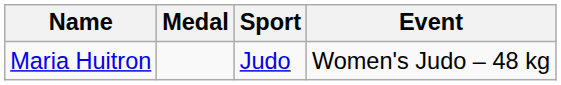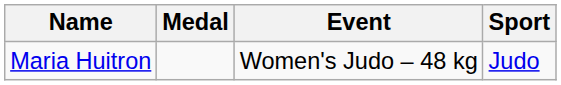columns swapped: Sport <-> Event
